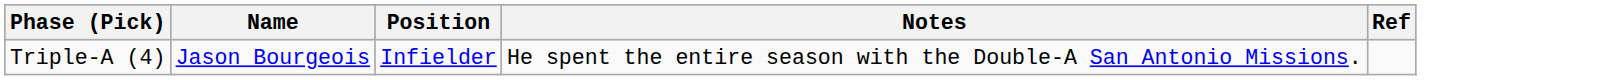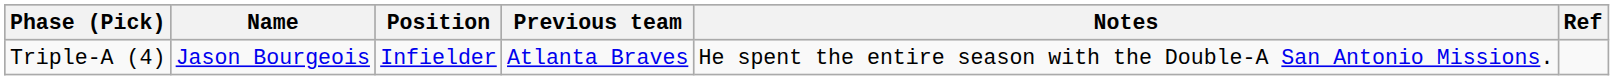+ column: Previous team | Atlanta Braves
